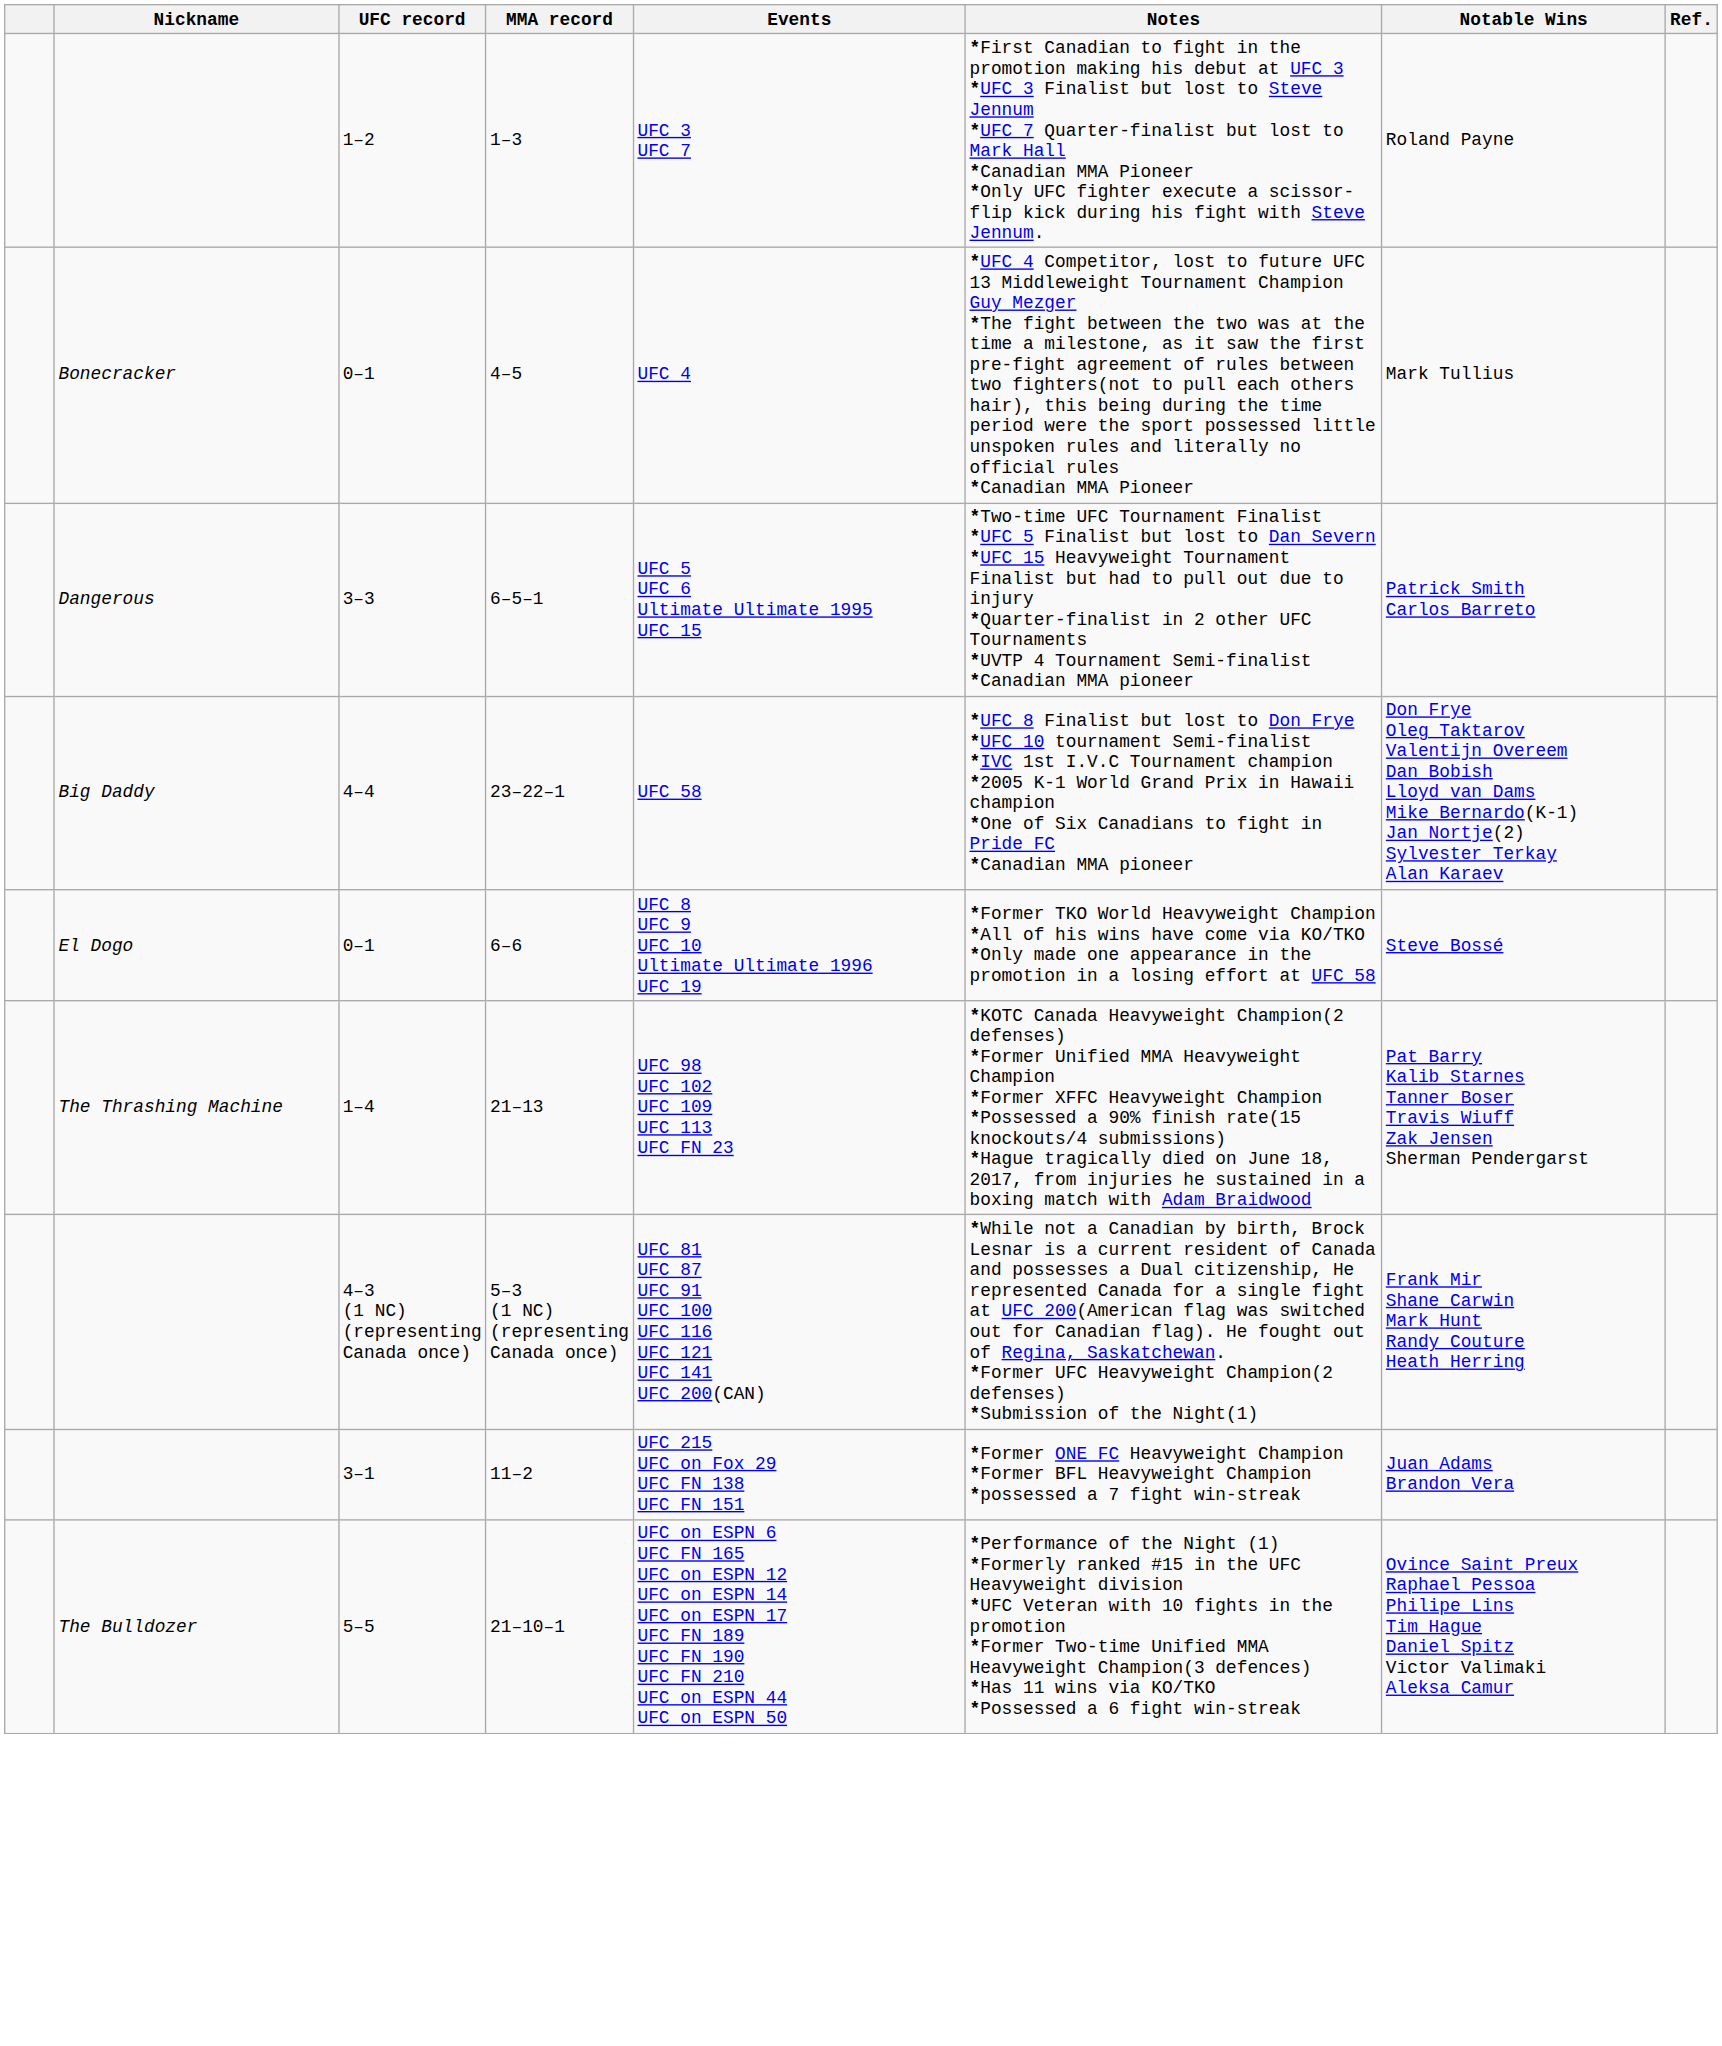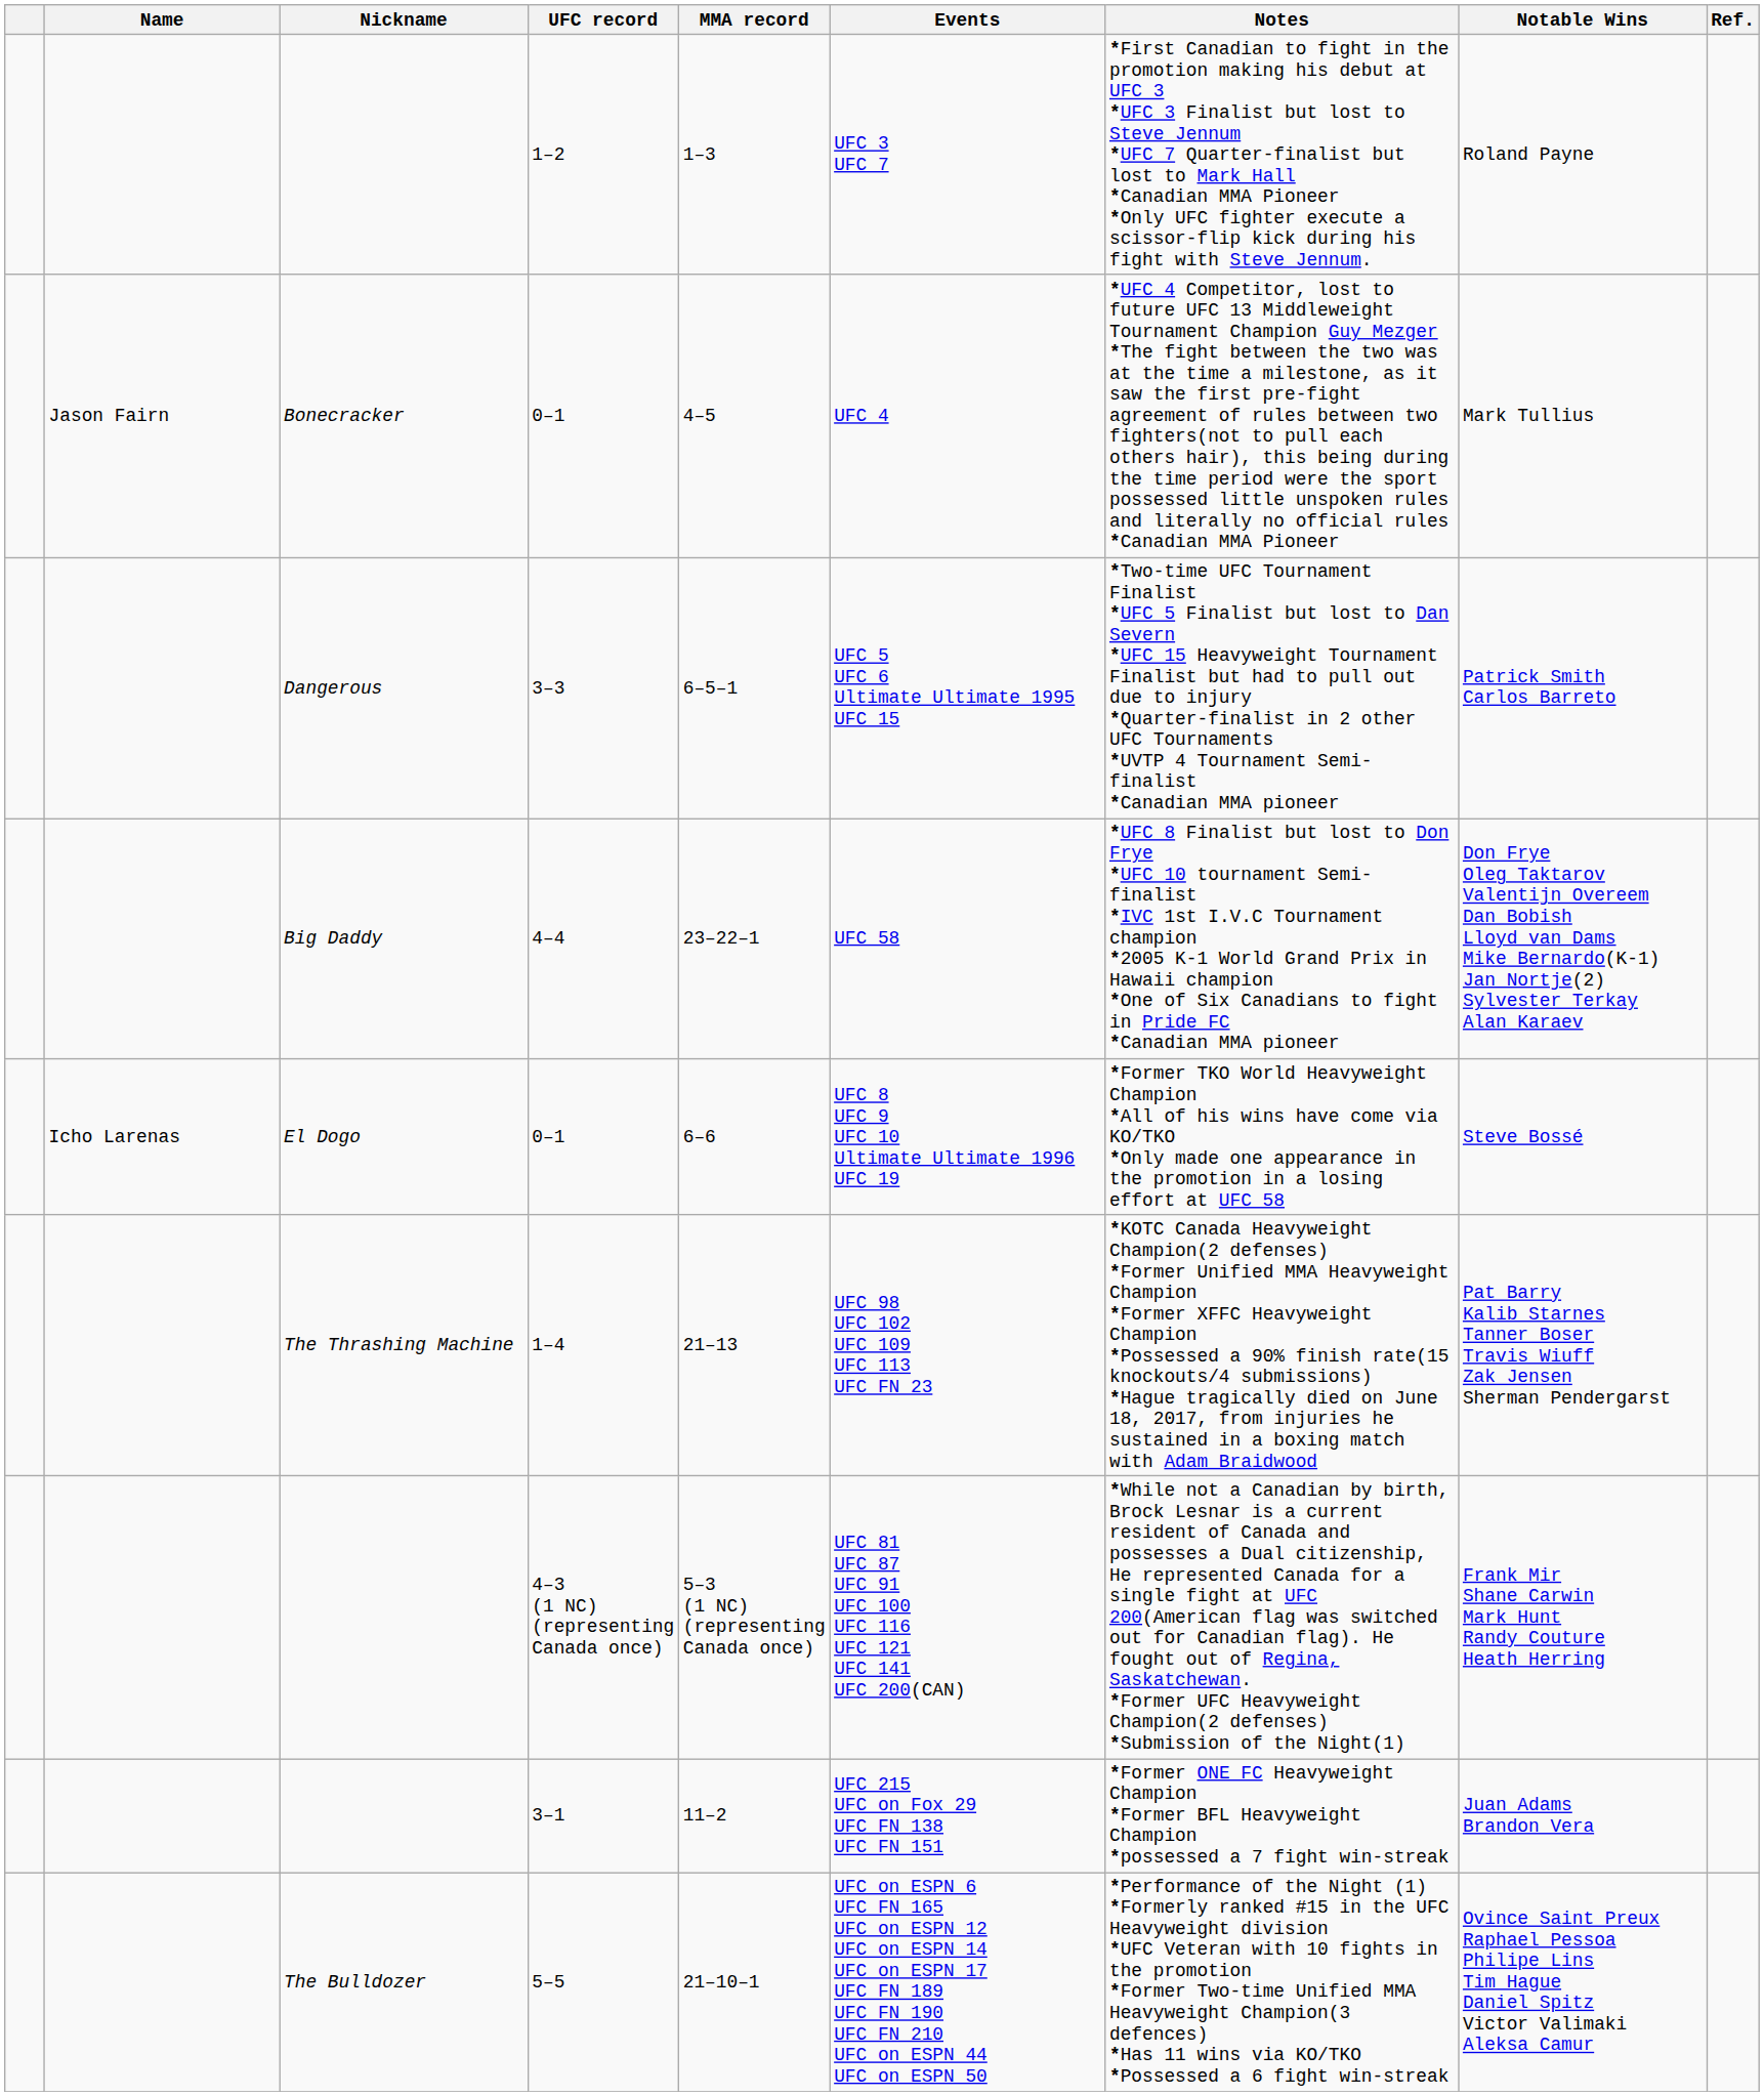+ column: Name | Jason Fairn | Icho Larenas
